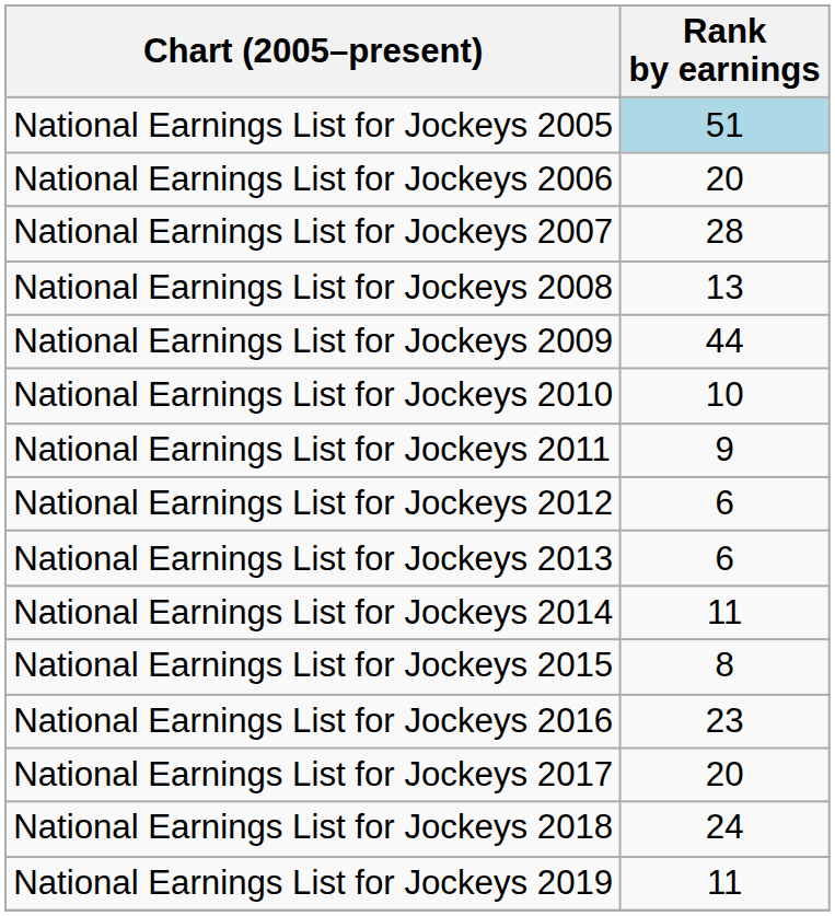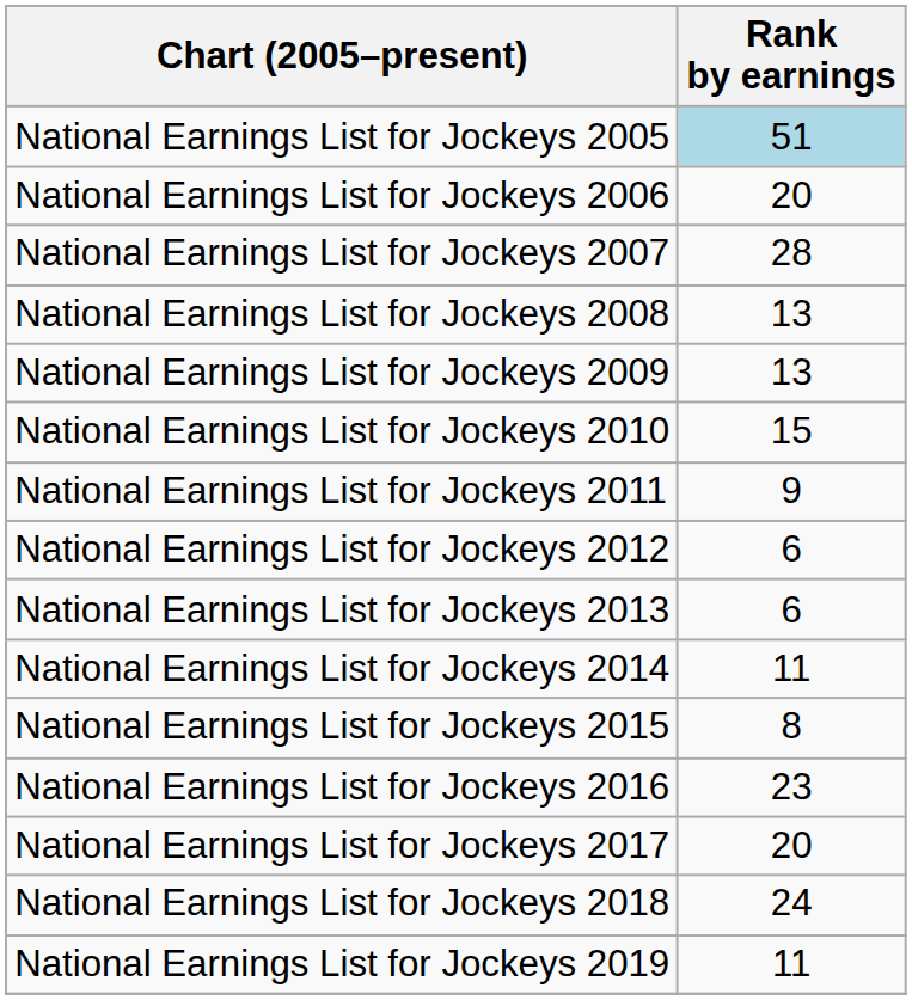National Earnings List for Jockeys 2009 | Rank by earnings: 44 -> 13
National Earnings List for Jockeys 2010 | Rank by earnings: 10 -> 15
